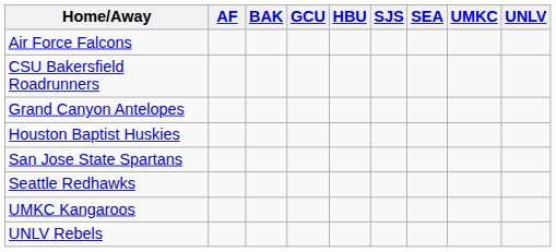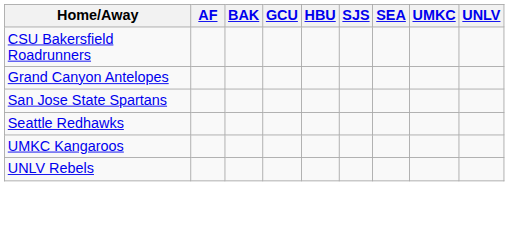- row: Air Force Falcons
- row: Houston Baptist Huskies
